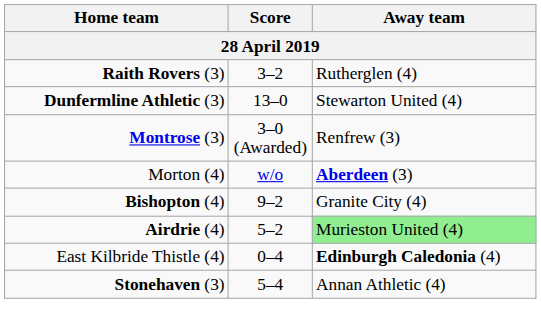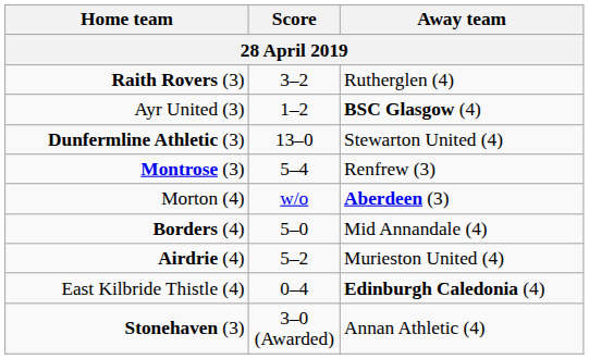+ row: Ayr United (3) | 1–2 | BSC Glasgow (4)
Montrose (3) | Score: 3–0 (Awarded) -> 5–4
- row: Bishopton (4) | 9–2 | Granite City (4)
+ row: Borders (4) | 5–0 | Mid Annandale (4)
Airdrie (4) | Away team: lightgreen background -> no background
Stonehaven (3) | Score: 5–4 -> 3–0 (Awarded)
